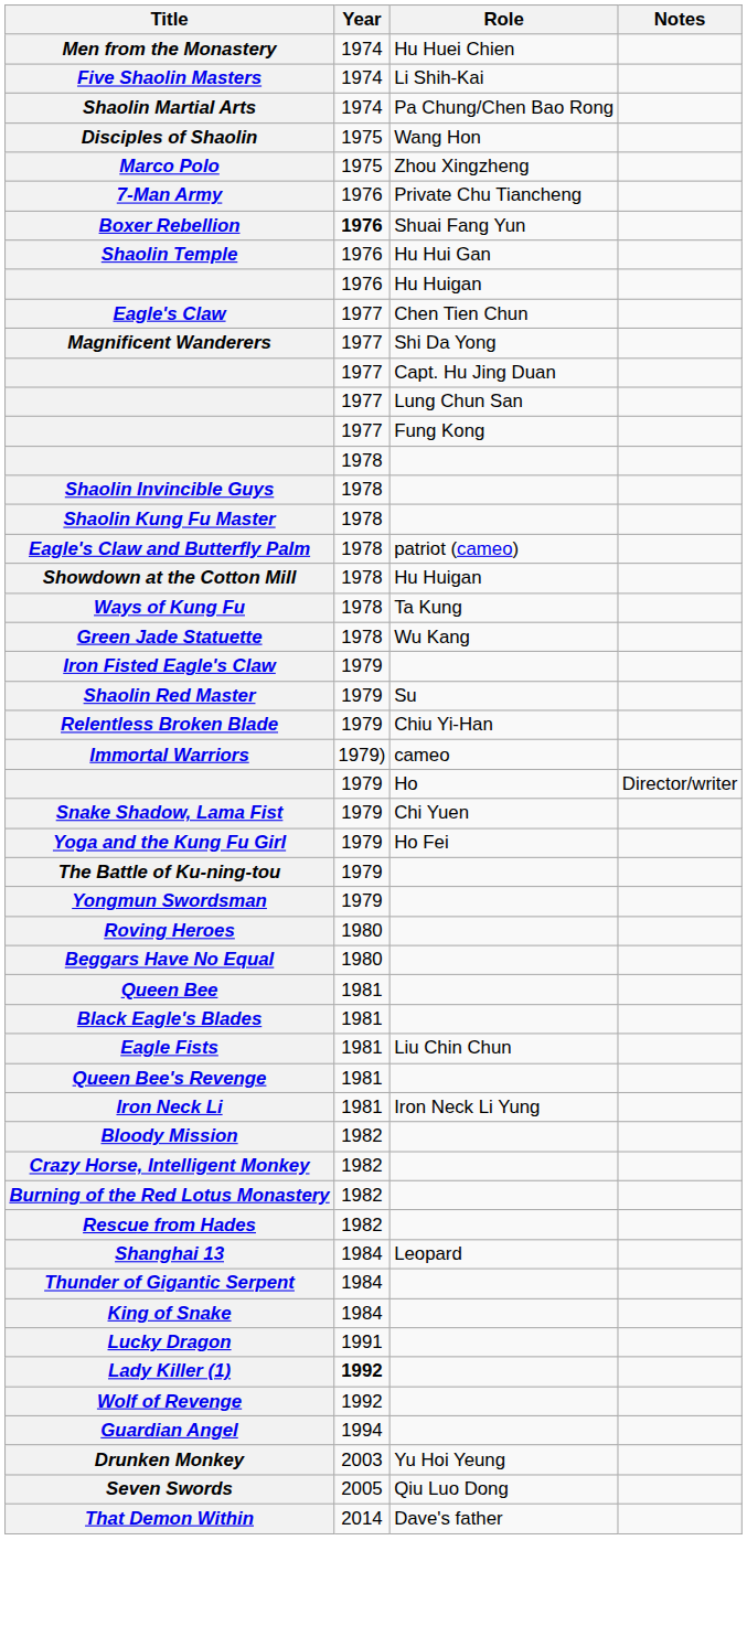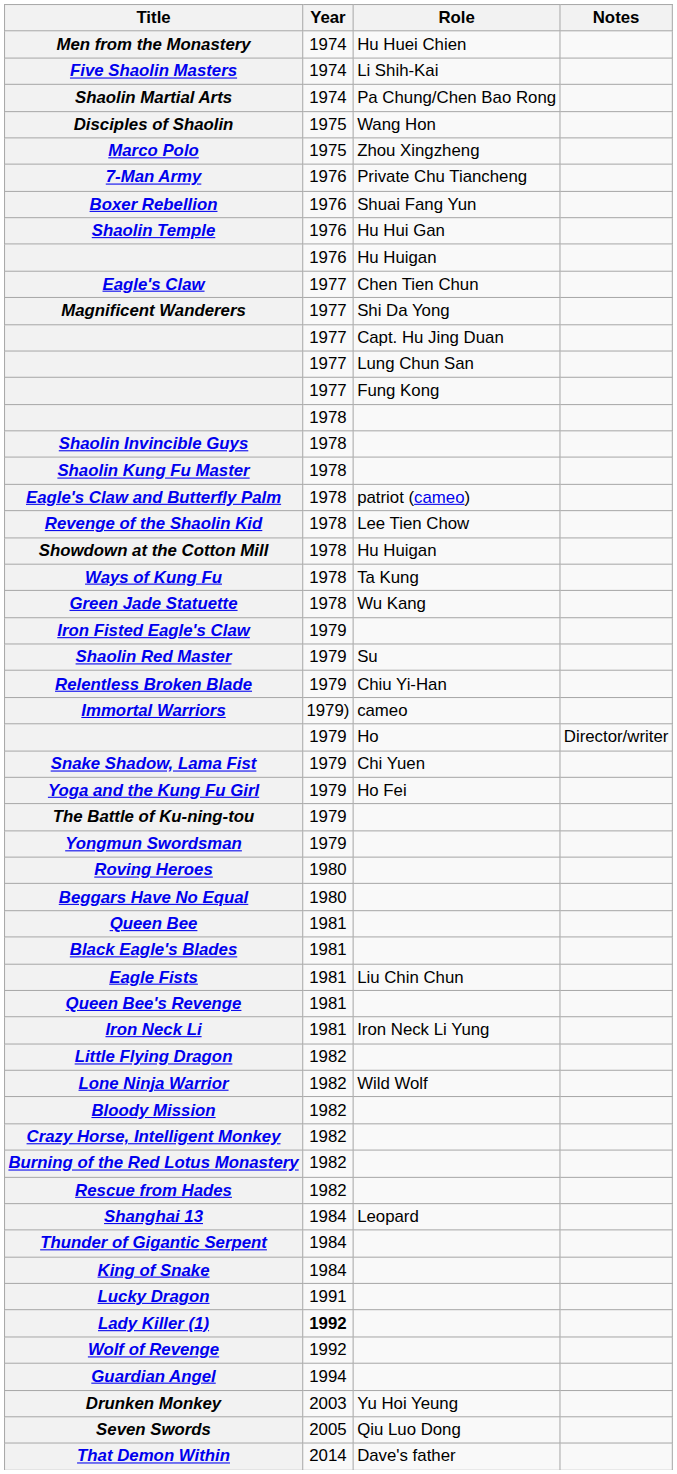Boxer Rebellion | Year: bold -> normal
+ row: Revenge of the Shaolin Kid | 1978 | Lee Tien Chow
+ row: Little Flying Dragon | 1982
+ row: Lone Ninja Warrior | 1982 | Wild Wolf
